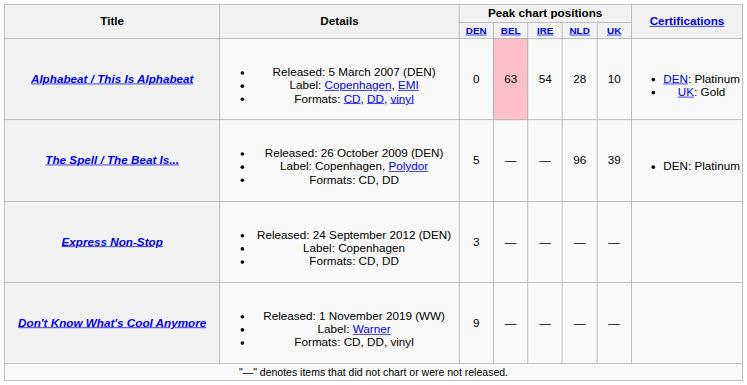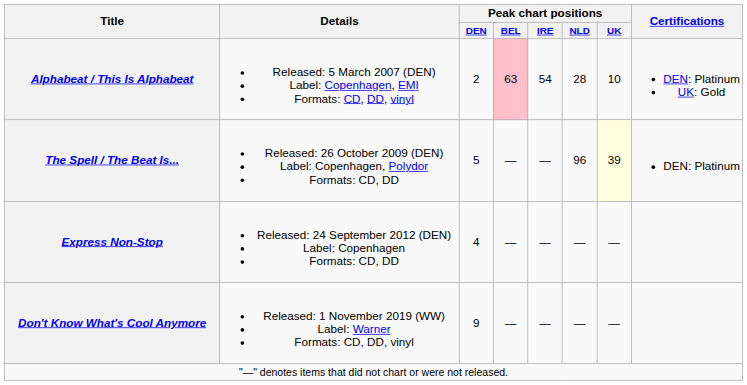Alphabeat / This Is Alphabeat | Peak chart positions / DEN: 0 -> 2
The Spell / The Beat Is... | Peak chart positions / UK: no background -> lightyellow background
Express Non-Stop | Peak chart positions / DEN: 3 -> 4
